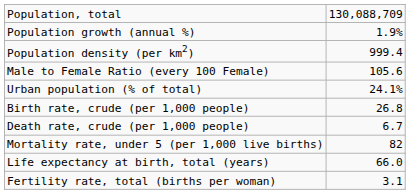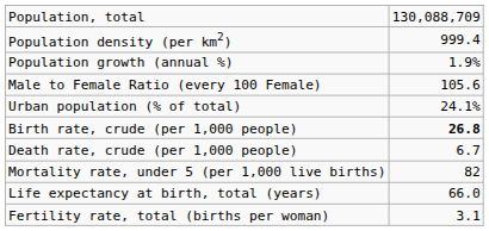rows swapped: Population density (per km2) <-> Population growth (annual %)
Birth rate, crude (per 1,000 people) | column 2: normal -> bold
